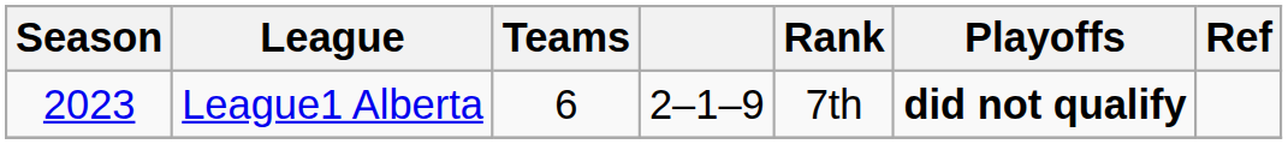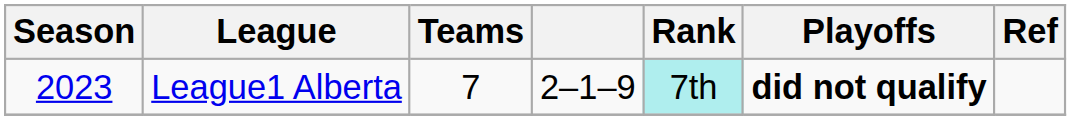League1 Alberta | Teams: 6 -> 7
League1 Alberta | Rank: no background -> paleturquoise background
